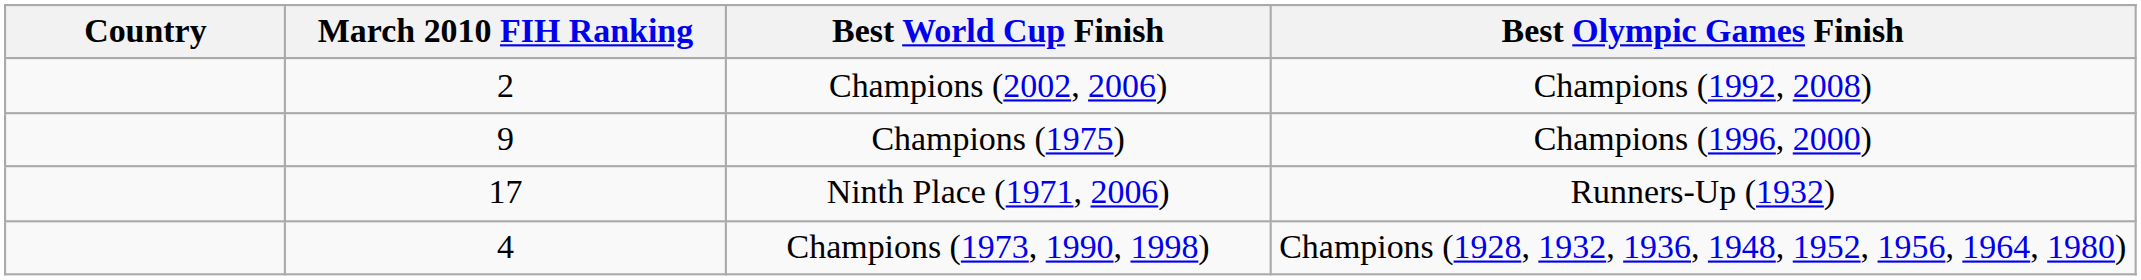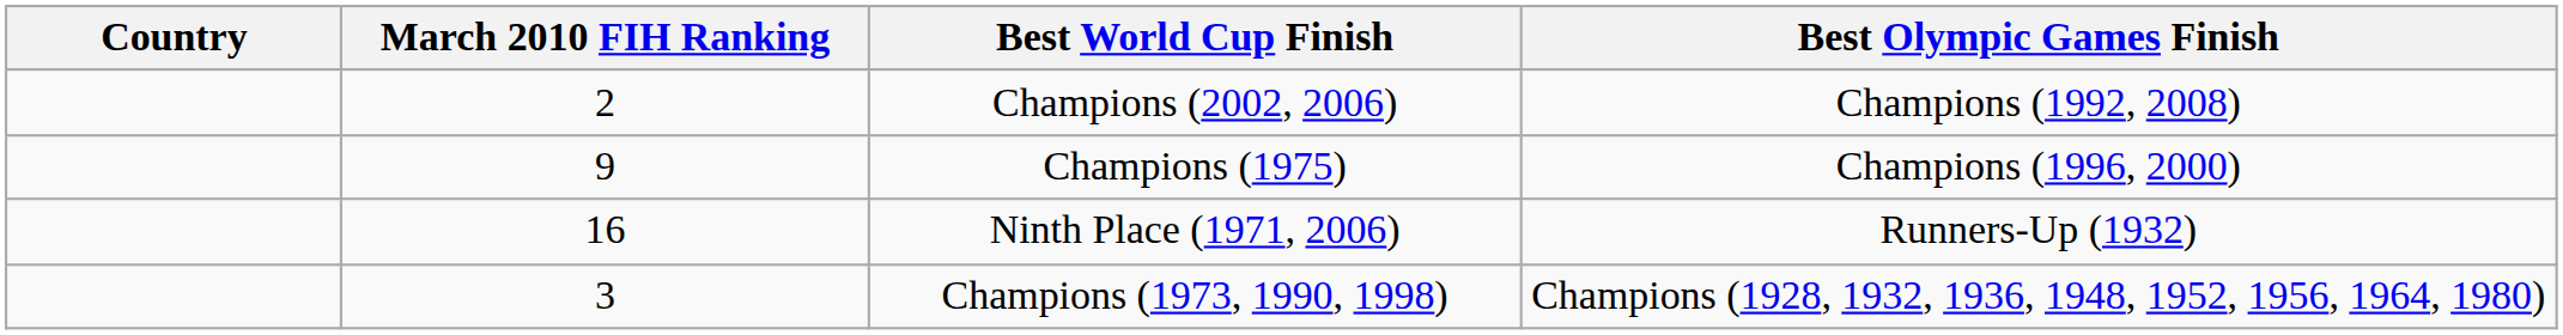Ninth Place (1971, 2006) | March 2010 FIH Ranking: 17 -> 16
Champions (1973, 1990, 1998) | March 2010 FIH Ranking: 4 -> 3
